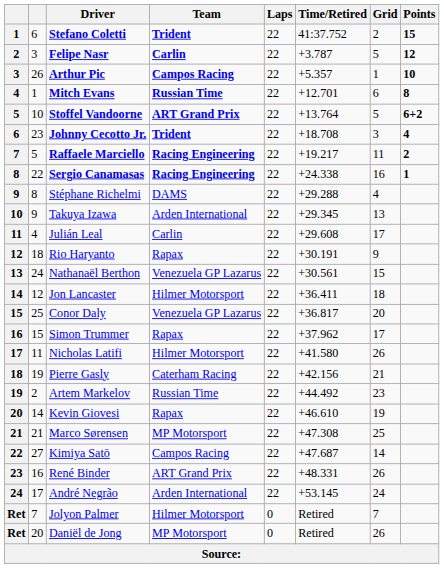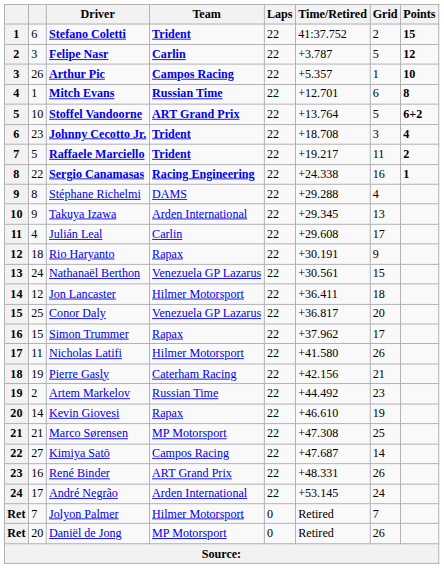Raffaele Marciello | Team: Racing Engineering -> Trident
